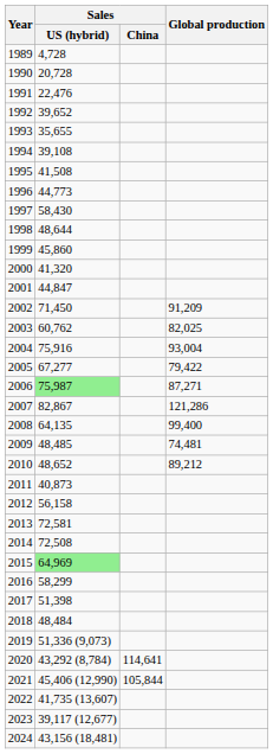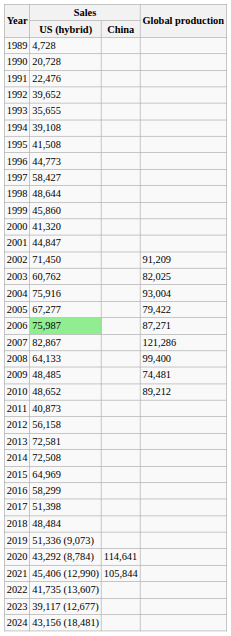1997 | Sales / US (hybrid): 58,430 -> 58,427
2008 | Sales / US (hybrid): 64,135 -> 64,133
2015 | Sales / US (hybrid): lightgreen background -> no background
